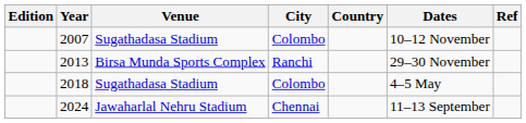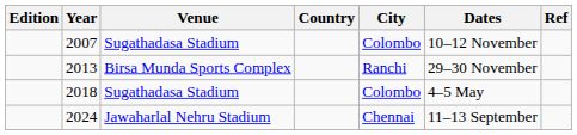columns swapped: City <-> Country
